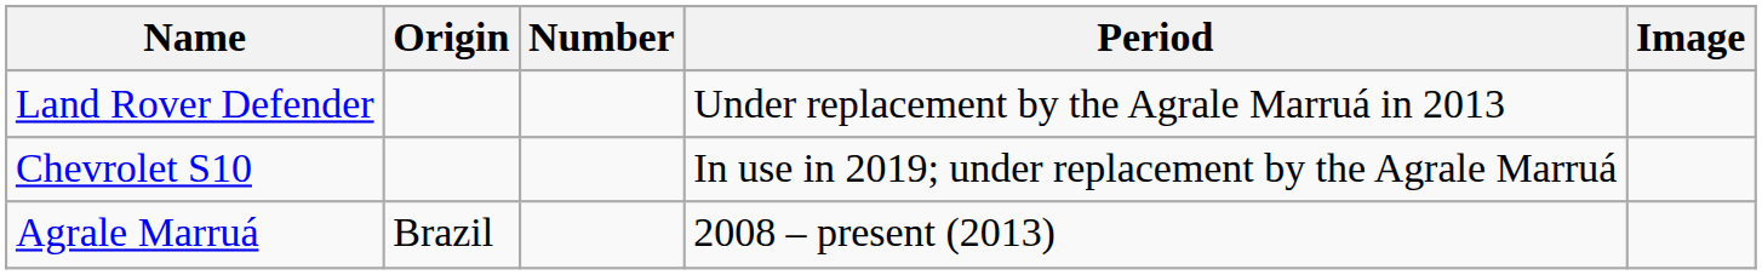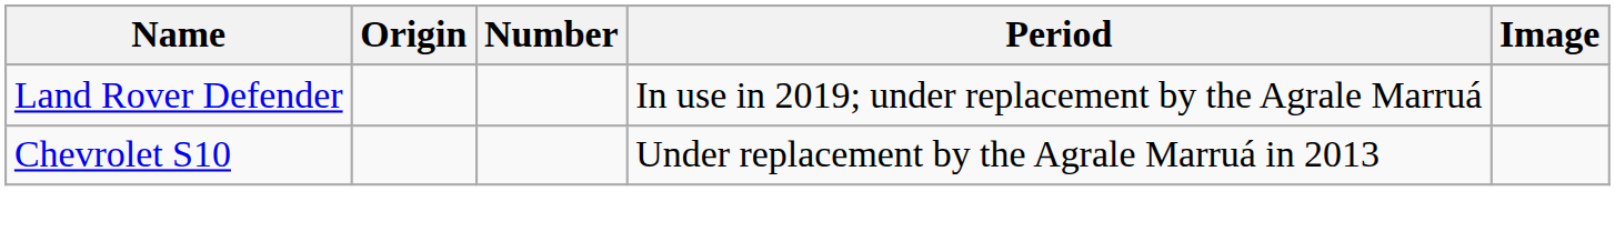Land Rover Defender | Period: Under replacement by the Agrale Marruá in 2013 -> In use in 2019; under replacement by the Agrale Marruá
Chevrolet S10 | Period: In use in 2019; under replacement by the Agrale Marruá -> Under replacement by the Agrale Marruá in 2013
- row: Agrale Marruá | Brazil | 2008 – present (2013)
